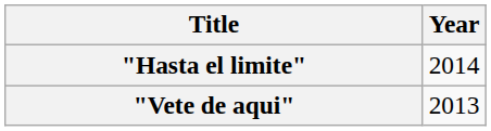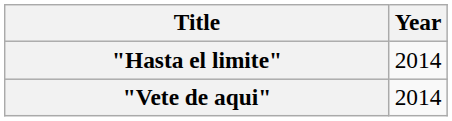"Vete de aqui" | Year: 2013 -> 2014
